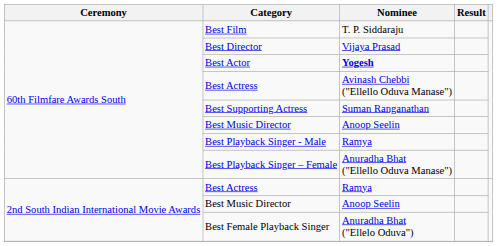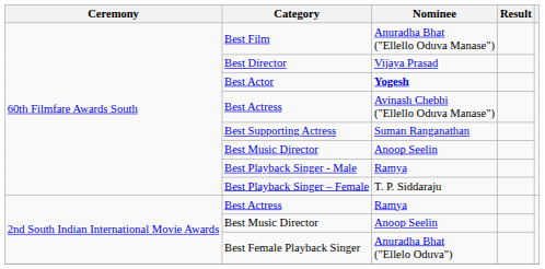Best Film | Nominee: T. P. Siddaraju -> Anuradha Bhat ("Ellello Oduva Manase")
Best Playback Singer – Female | Nominee: Anuradha Bhat ("Ellello Oduva Manase") -> T. P. Siddaraju
